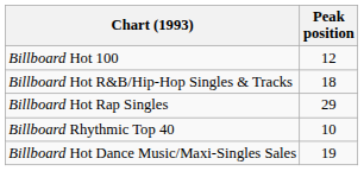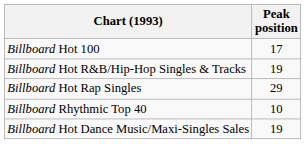Billboard Hot 100 | Peak position: 12 -> 17
Billboard Hot R&B/Hip-Hop Singles & Tracks | Peak position: 18 -> 19
